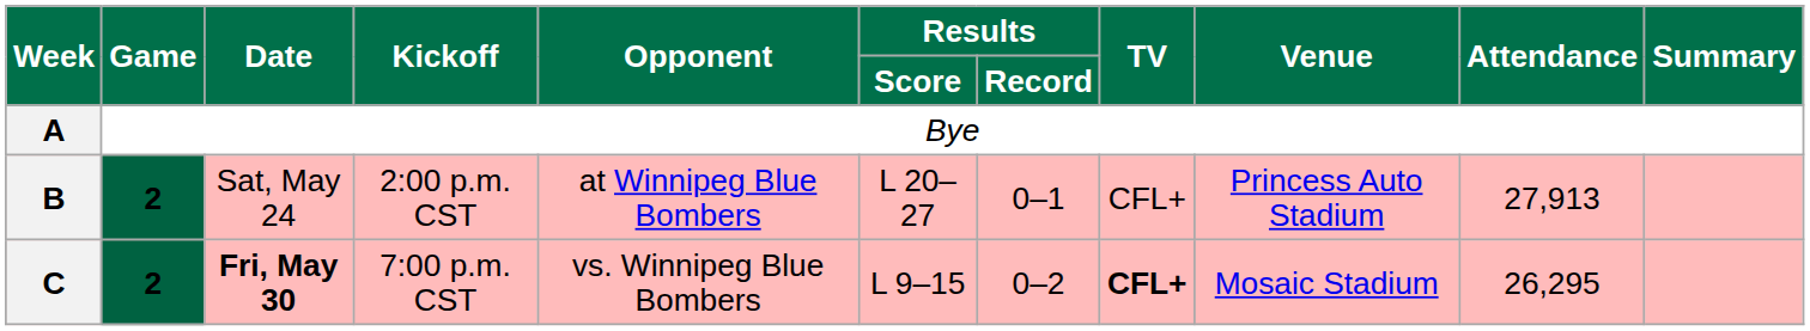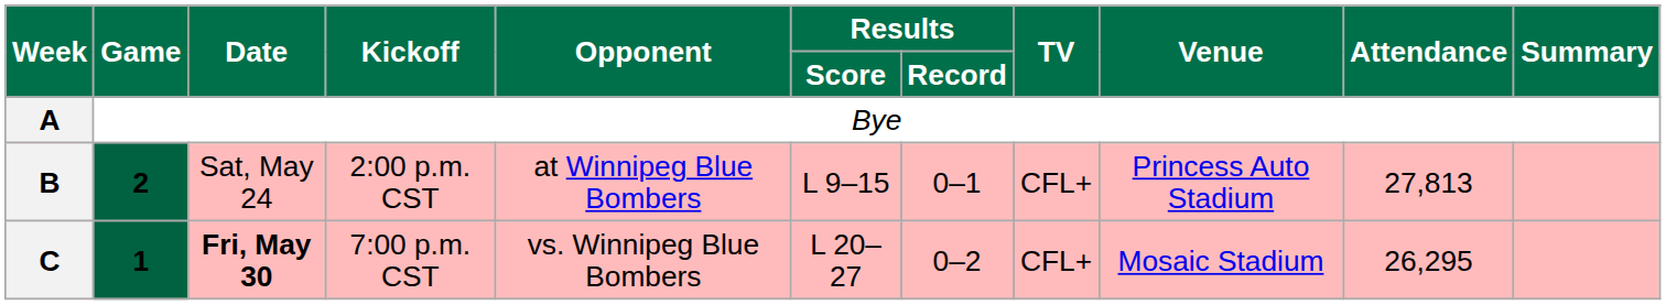B | Results / Score: L 20–27 -> L 9–15
B | Attendance: 27,913 -> 27,813
C | Game: 2 -> 1
C | Results / Score: L 9–15 -> L 20–27
C | TV: bold -> normal
